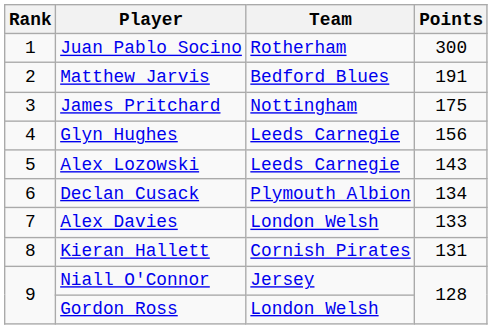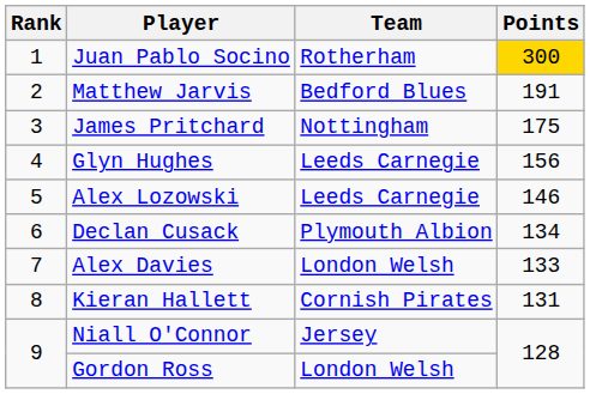Juan Pablo Socino | Points: no background -> gold background
Alex Lozowski | Points: 143 -> 146
